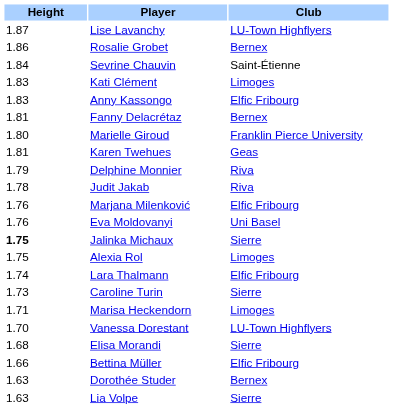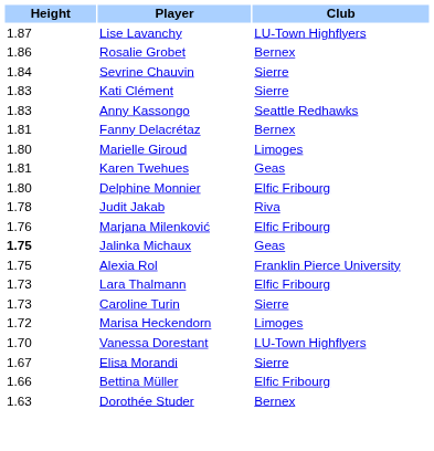Sevrine Chauvin | Club: Saint-Étienne -> Sierre
Kati Clément | Club: Limoges -> Sierre
Anny Kassongo | Club: Elfic Fribourg -> Seattle Redhawks
Marielle Giroud | Club: Franklin Pierce University -> Limoges
Delphine Monnier | Height: 1.79 -> 1.80
Delphine Monnier | Club: Riva -> Elfic Fribourg
- row: 1.76 | Eva Moldovanyi | Uni Basel
Jalinka Michaux | Club: Sierre -> Geas
Alexia Rol | Club: Limoges -> Franklin Pierce University
Lara Thalmann | Height: 1.74 -> 1.73
Marisa Heckendorn | Height: 1.71 -> 1.72
Elisa Morandi | Height: 1.68 -> 1.67
- row: 1.63 | Lia Volpe | Sierre
